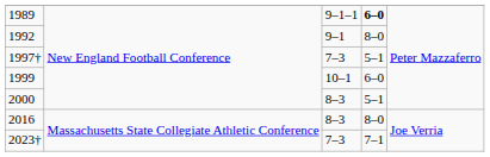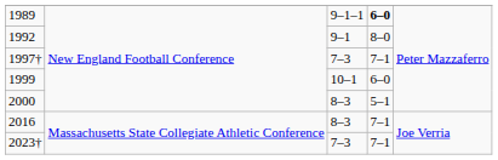1997† | column 4: 5–1 -> 7–1
2016 | column 4: 8–0 -> 7–1
